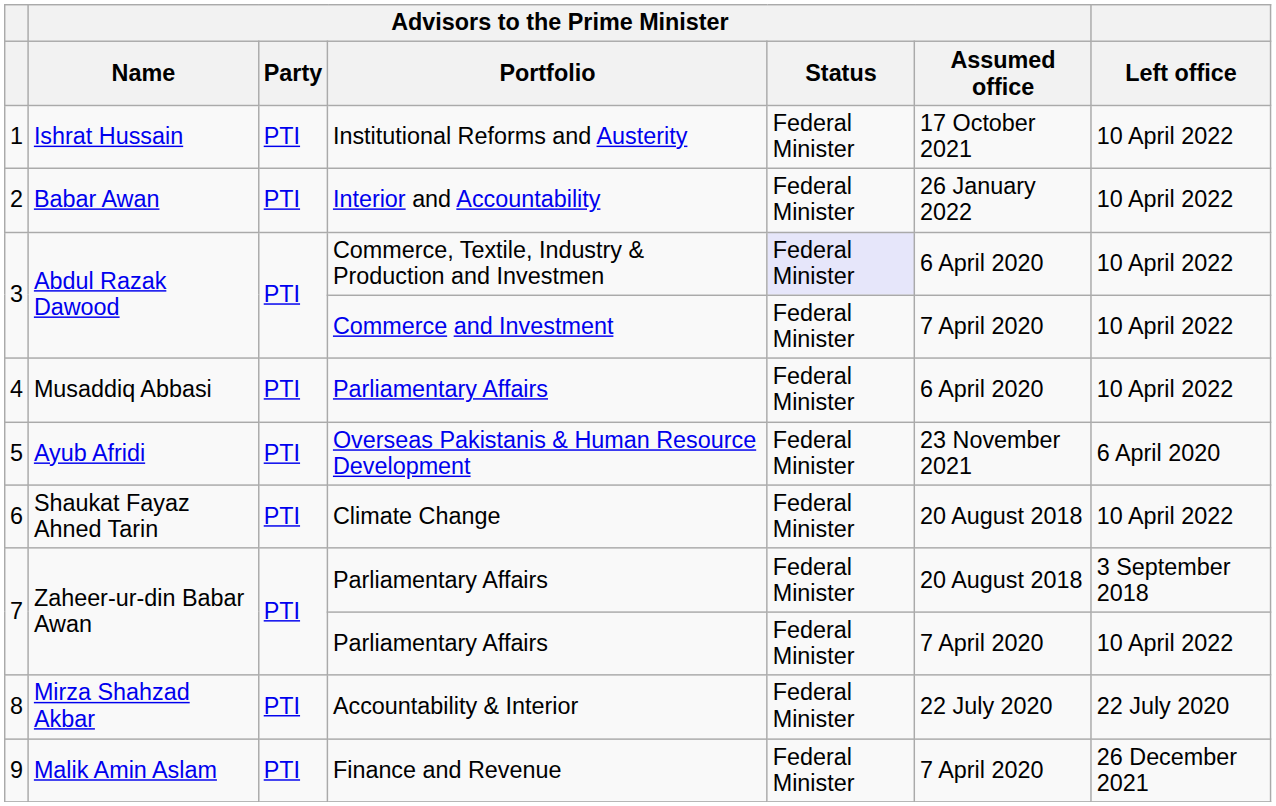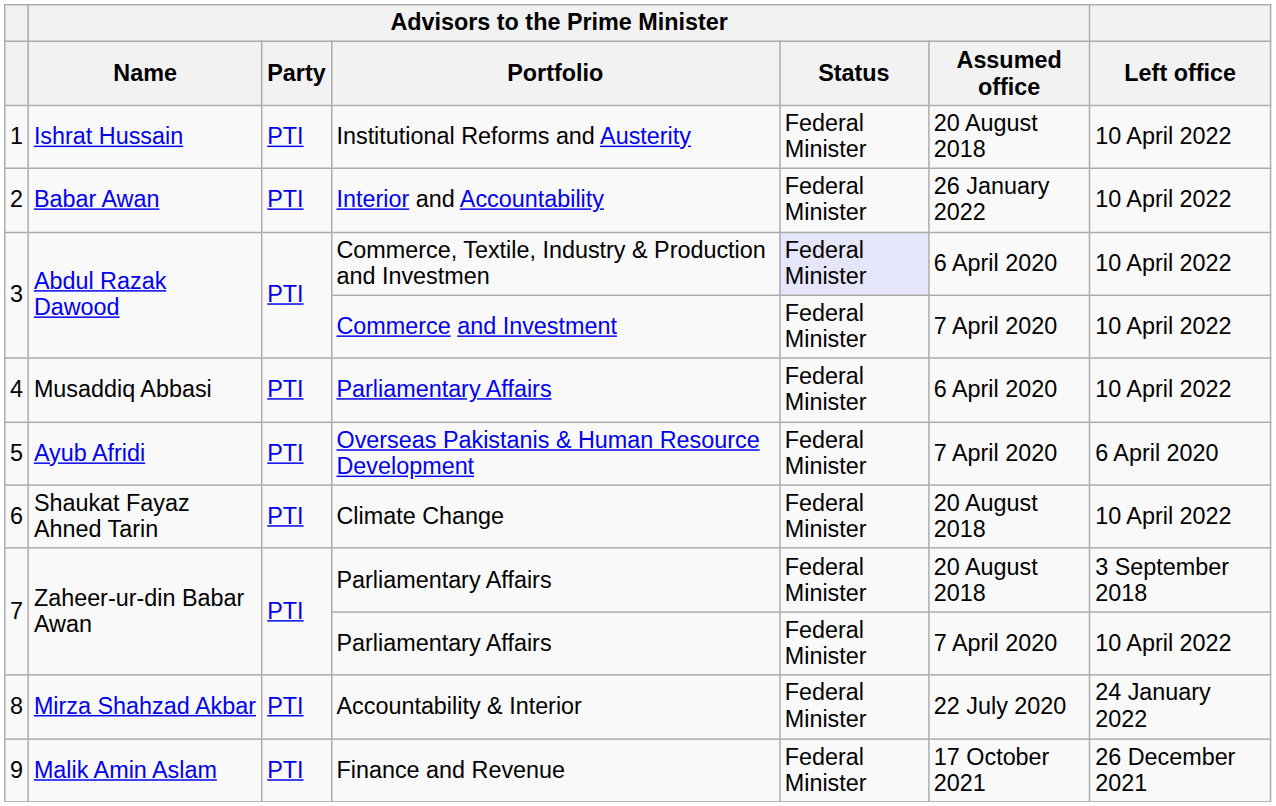1 | Advisors to the Prime Minister / Assumed office: 17 October 2021 -> 20 August 2018
5 | Advisors to the Prime Minister / Assumed office: 23 November 2021 -> 7 April 2020
8 | Left office: 22 July 2020 -> 24 January 2022
9 | Advisors to the Prime Minister / Assumed office: 7 April 2020 -> 17 October 2021
